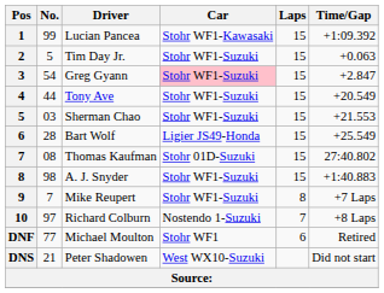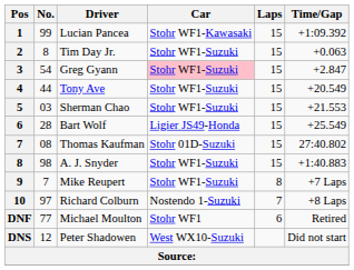Tim Day Jr. | No.: 5 -> 8
Peter Shadowen | No.: 21 -> 12
